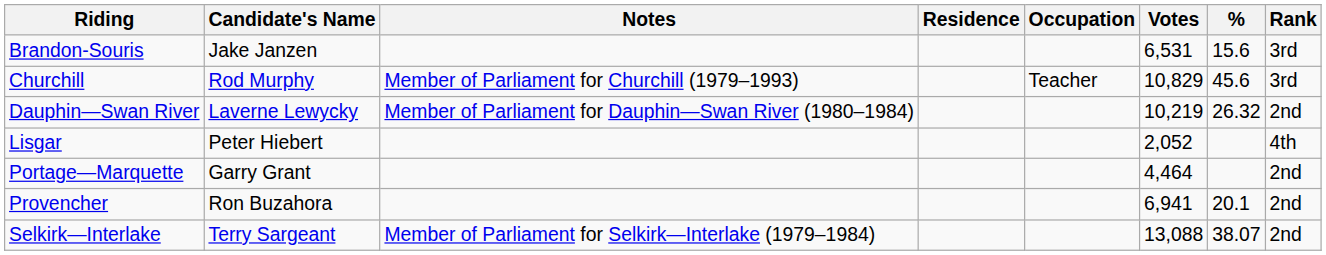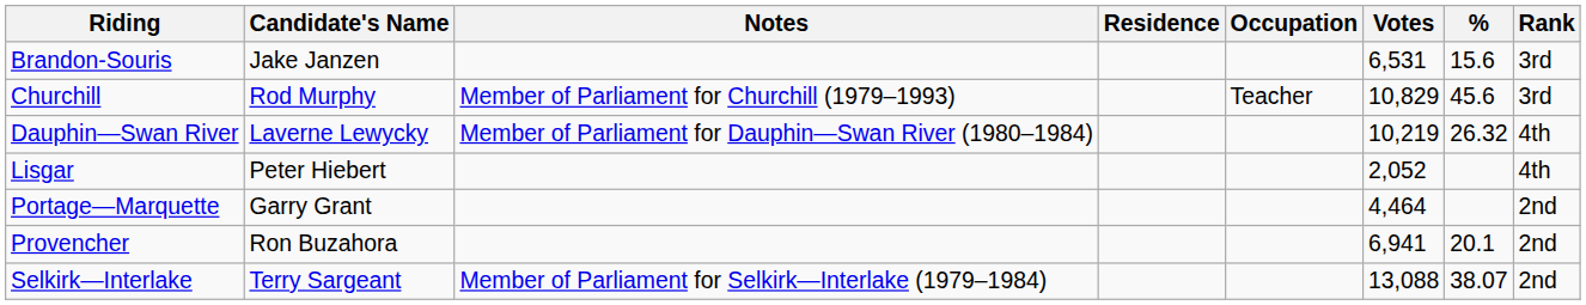Dauphin—Swan River | Rank: 2nd -> 4th
